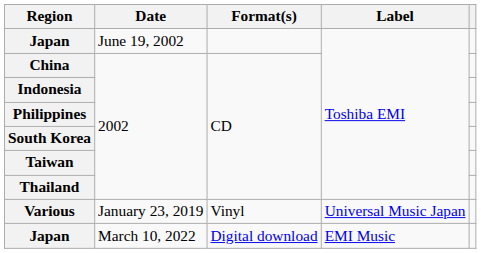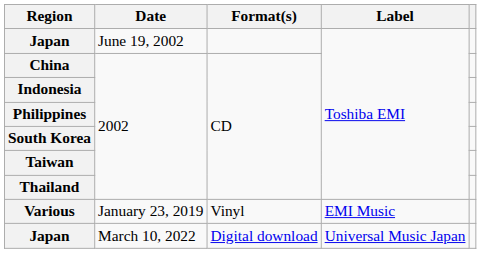Various | Label: Universal Music Japan -> EMI Music
Japan / March 10, 2022 | Label: EMI Music -> Universal Music Japan
